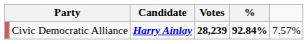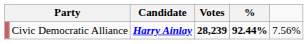Civic Democratic Alliance | %: 92.84% -> 92.44%
Civic Democratic Alliance | column 6: 7.57% -> 7.56%
